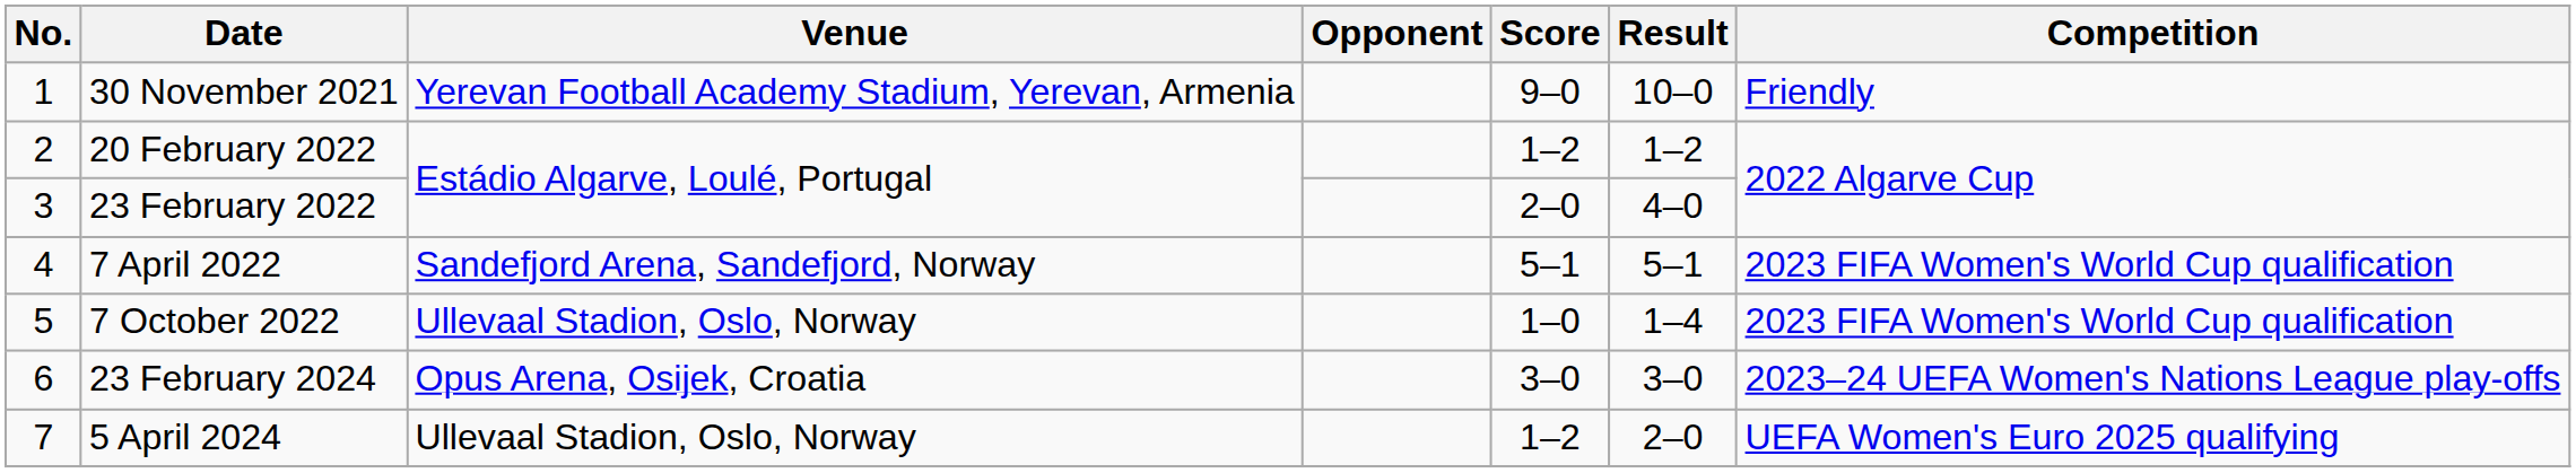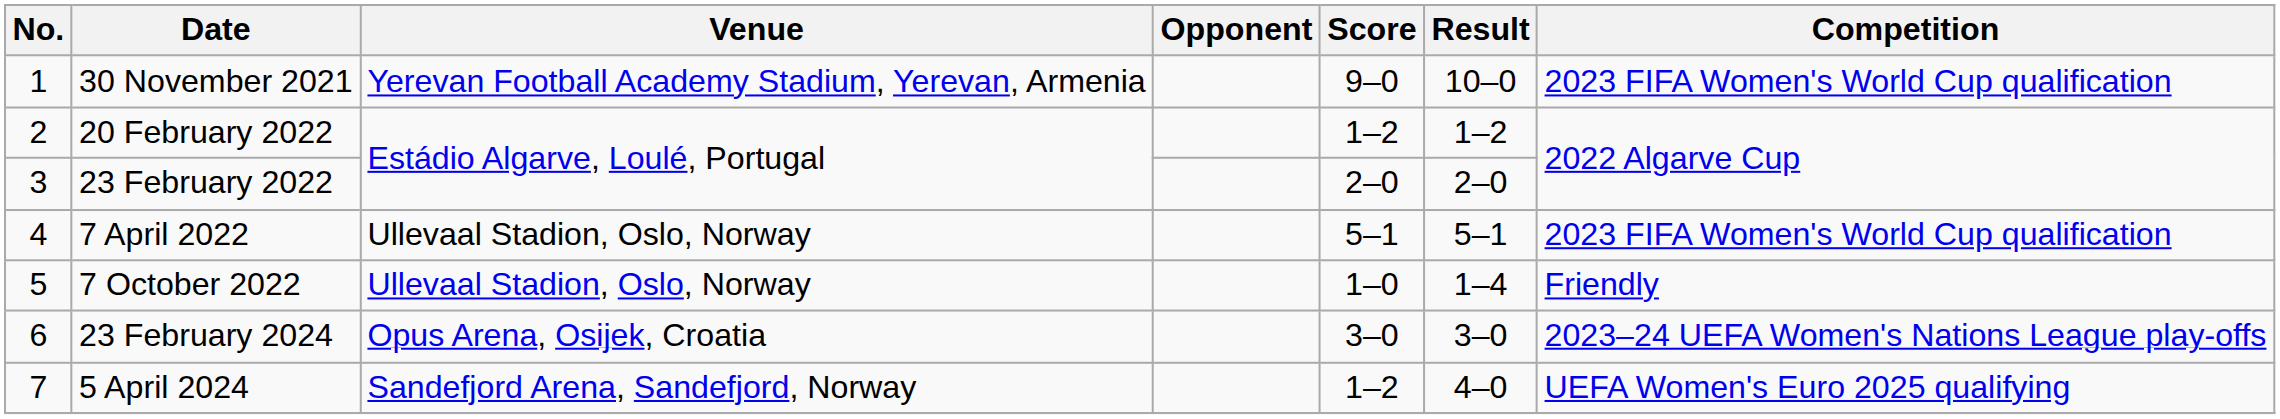30 November 2021 | Competition: Friendly -> 2023 FIFA Women's World Cup qualification
23 February 2022 | Result: 4–0 -> 2–0
7 April 2022 | Venue: Sandefjord Arena, Sandefjord, Norway -> Ullevaal Stadion, Oslo, Norway
7 October 2022 | Competition: 2023 FIFA Women's World Cup qualification -> Friendly
5 April 2024 | Venue: Ullevaal Stadion, Oslo, Norway -> Sandefjord Arena, Sandefjord, Norway
5 April 2024 | Result: 2–0 -> 4–0
